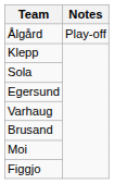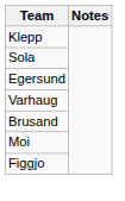- row: Ålgård | Play-off
